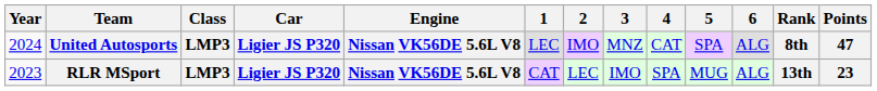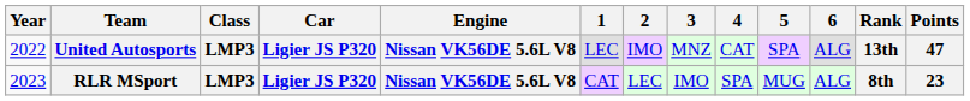United Autosports | Year: 2024 -> 2022
United Autosports | Rank: 8th -> 13th
RLR MSport | Rank: 13th -> 8th
